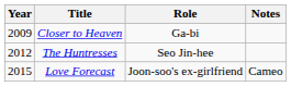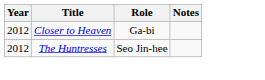Closer to Heaven | Year: 2009 -> 2012
- row: 2015 | Love Forecast | Joon-soo's ex-girlfriend | Cameo
